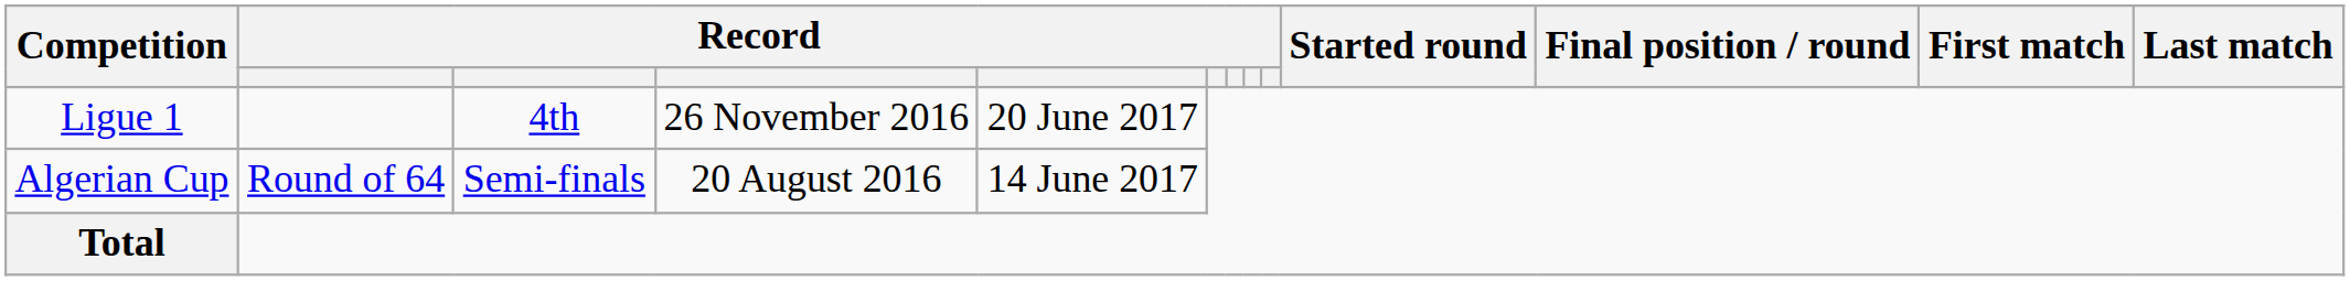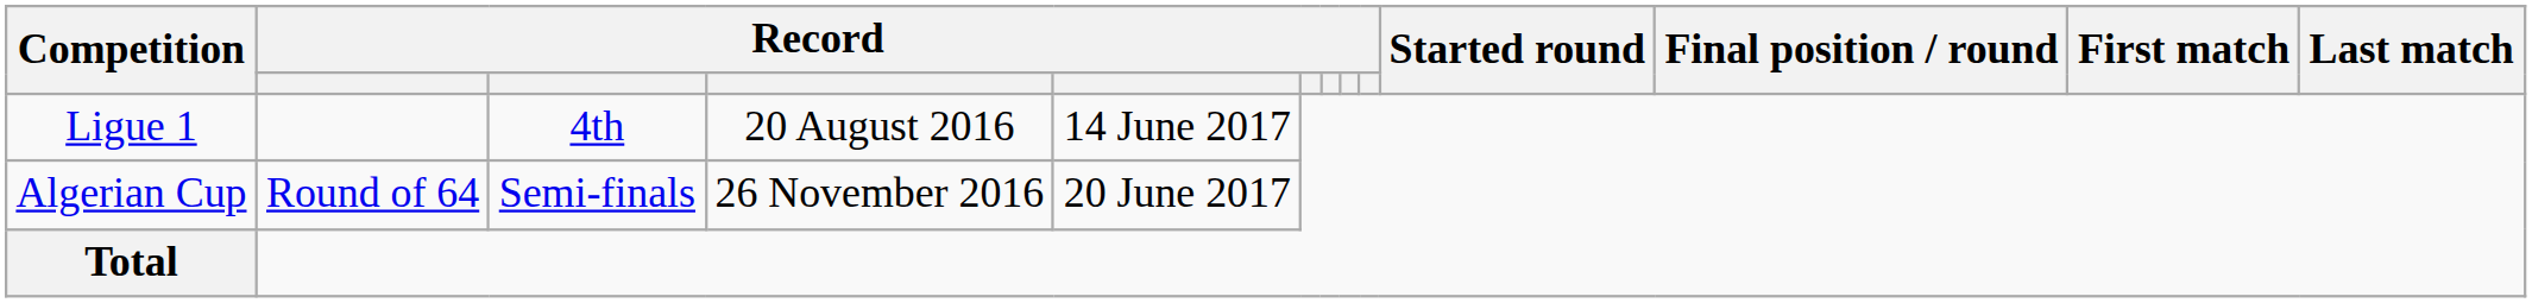Ligue 1 | column 4: 26 November 2016 -> 20 August 2016
Ligue 1 | column 5: 20 June 2017 -> 14 June 2017
Algerian Cup | column 4: 20 August 2016 -> 26 November 2016
Algerian Cup | column 5: 14 June 2017 -> 20 June 2017
